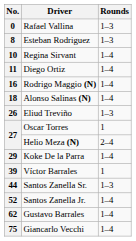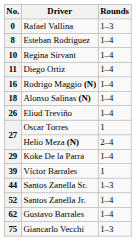8 | Rounds: 1–3 -> 1–4
26 | Rounds: 1–3 -> 1–4
75 | Rounds: 1–4 -> 1–3
